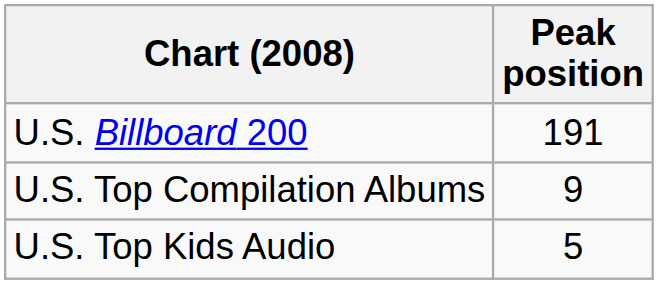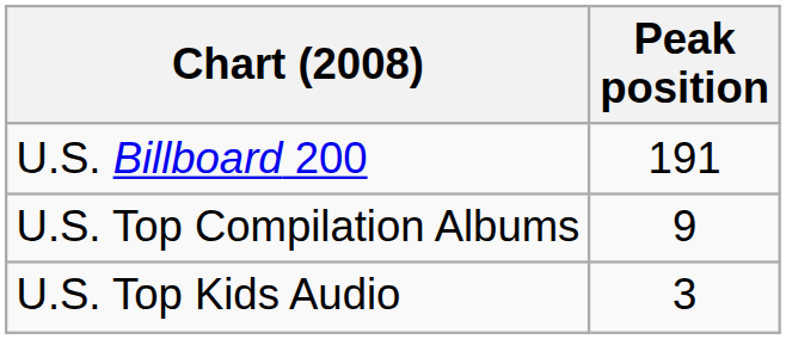U.S. Top Kids Audio | Peak position: 5 -> 3
